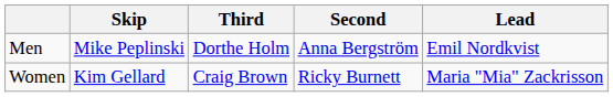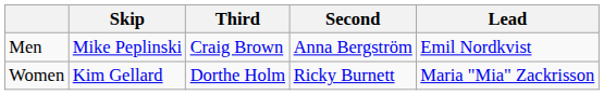Men | Third: Dorthe Holm -> Craig Brown
Women | Third: Craig Brown -> Dorthe Holm
